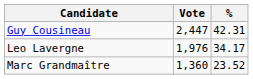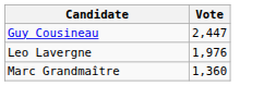- column: % | 42.31 | 34.17 | 23.52
